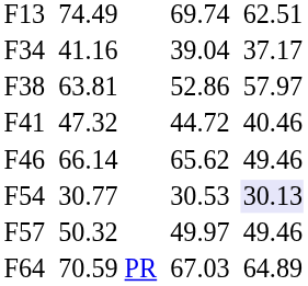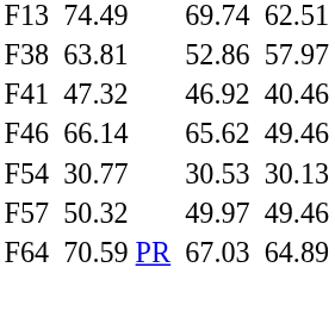- row: F34 | 41.16 | 39.04 | 37.17
F41 | column 5: 44.72 -> 46.92
F54 | column 7: lavender background -> no background
